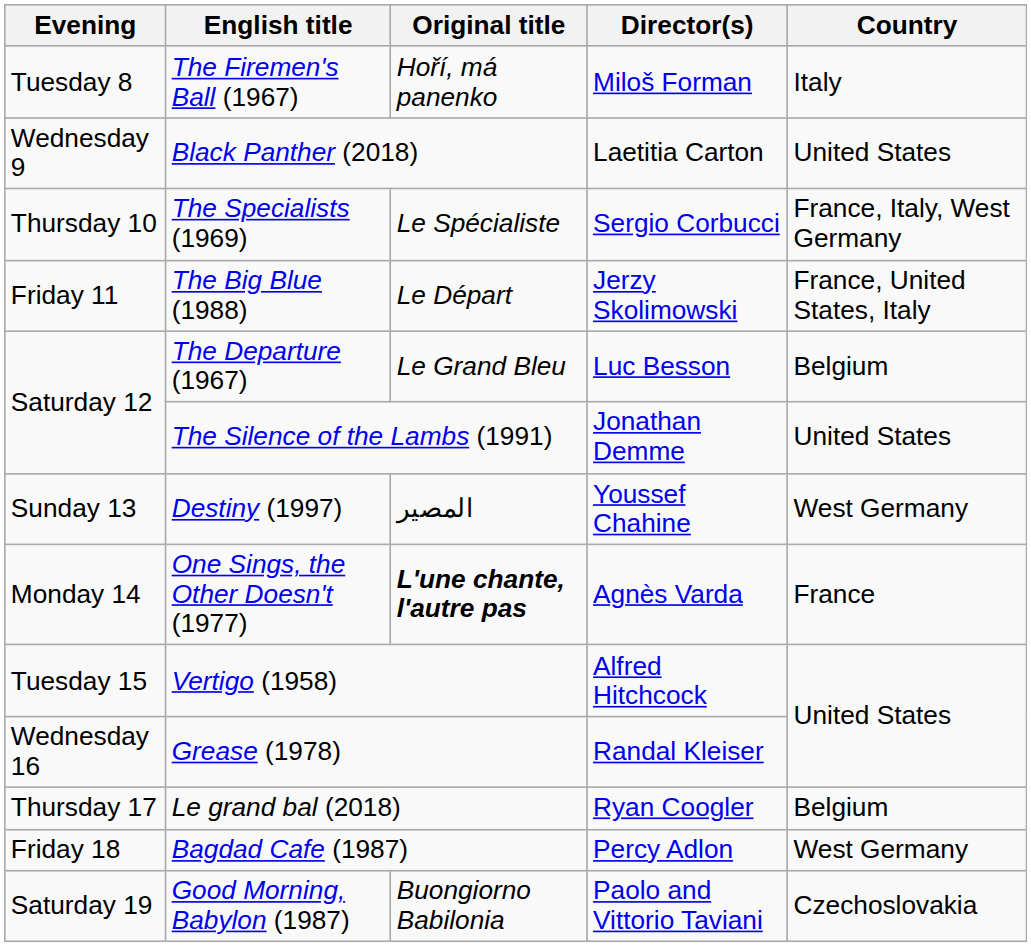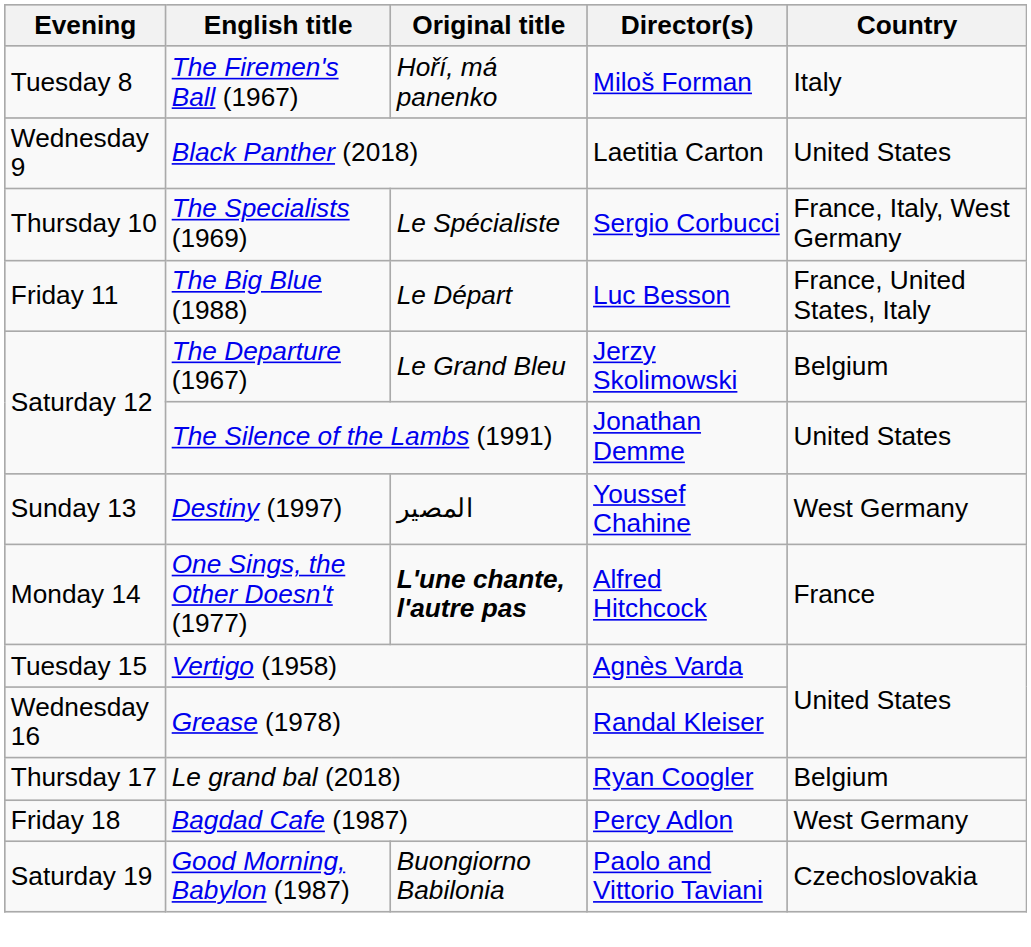The Big Blue (1988) | Director(s): Jerzy Skolimowski -> Luc Besson
The Departure (1967) | Director(s): Luc Besson -> Jerzy Skolimowski
One Sings, the Other Doesn't (1977) | Director(s): Agnès Varda -> Alfred Hitchcock
Vertigo (1958) | Director(s): Alfred Hitchcock -> Agnès Varda
